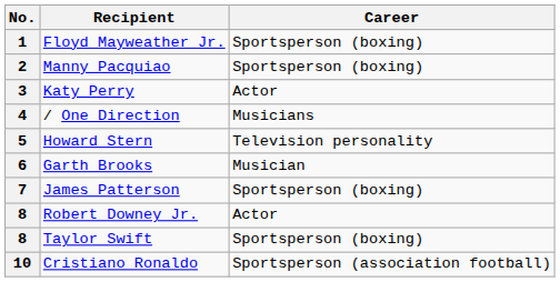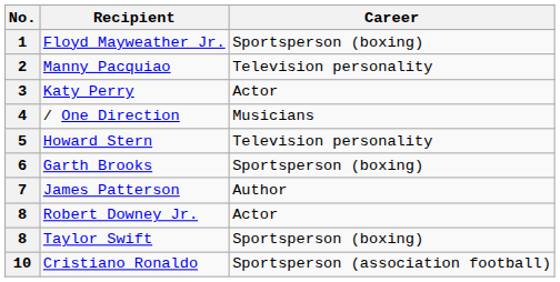2 | Career: Sportsperson (boxing) -> Television personality
6 | Career: Musician -> Sportsperson (boxing)
7 | Career: Sportsperson (boxing) -> Author
